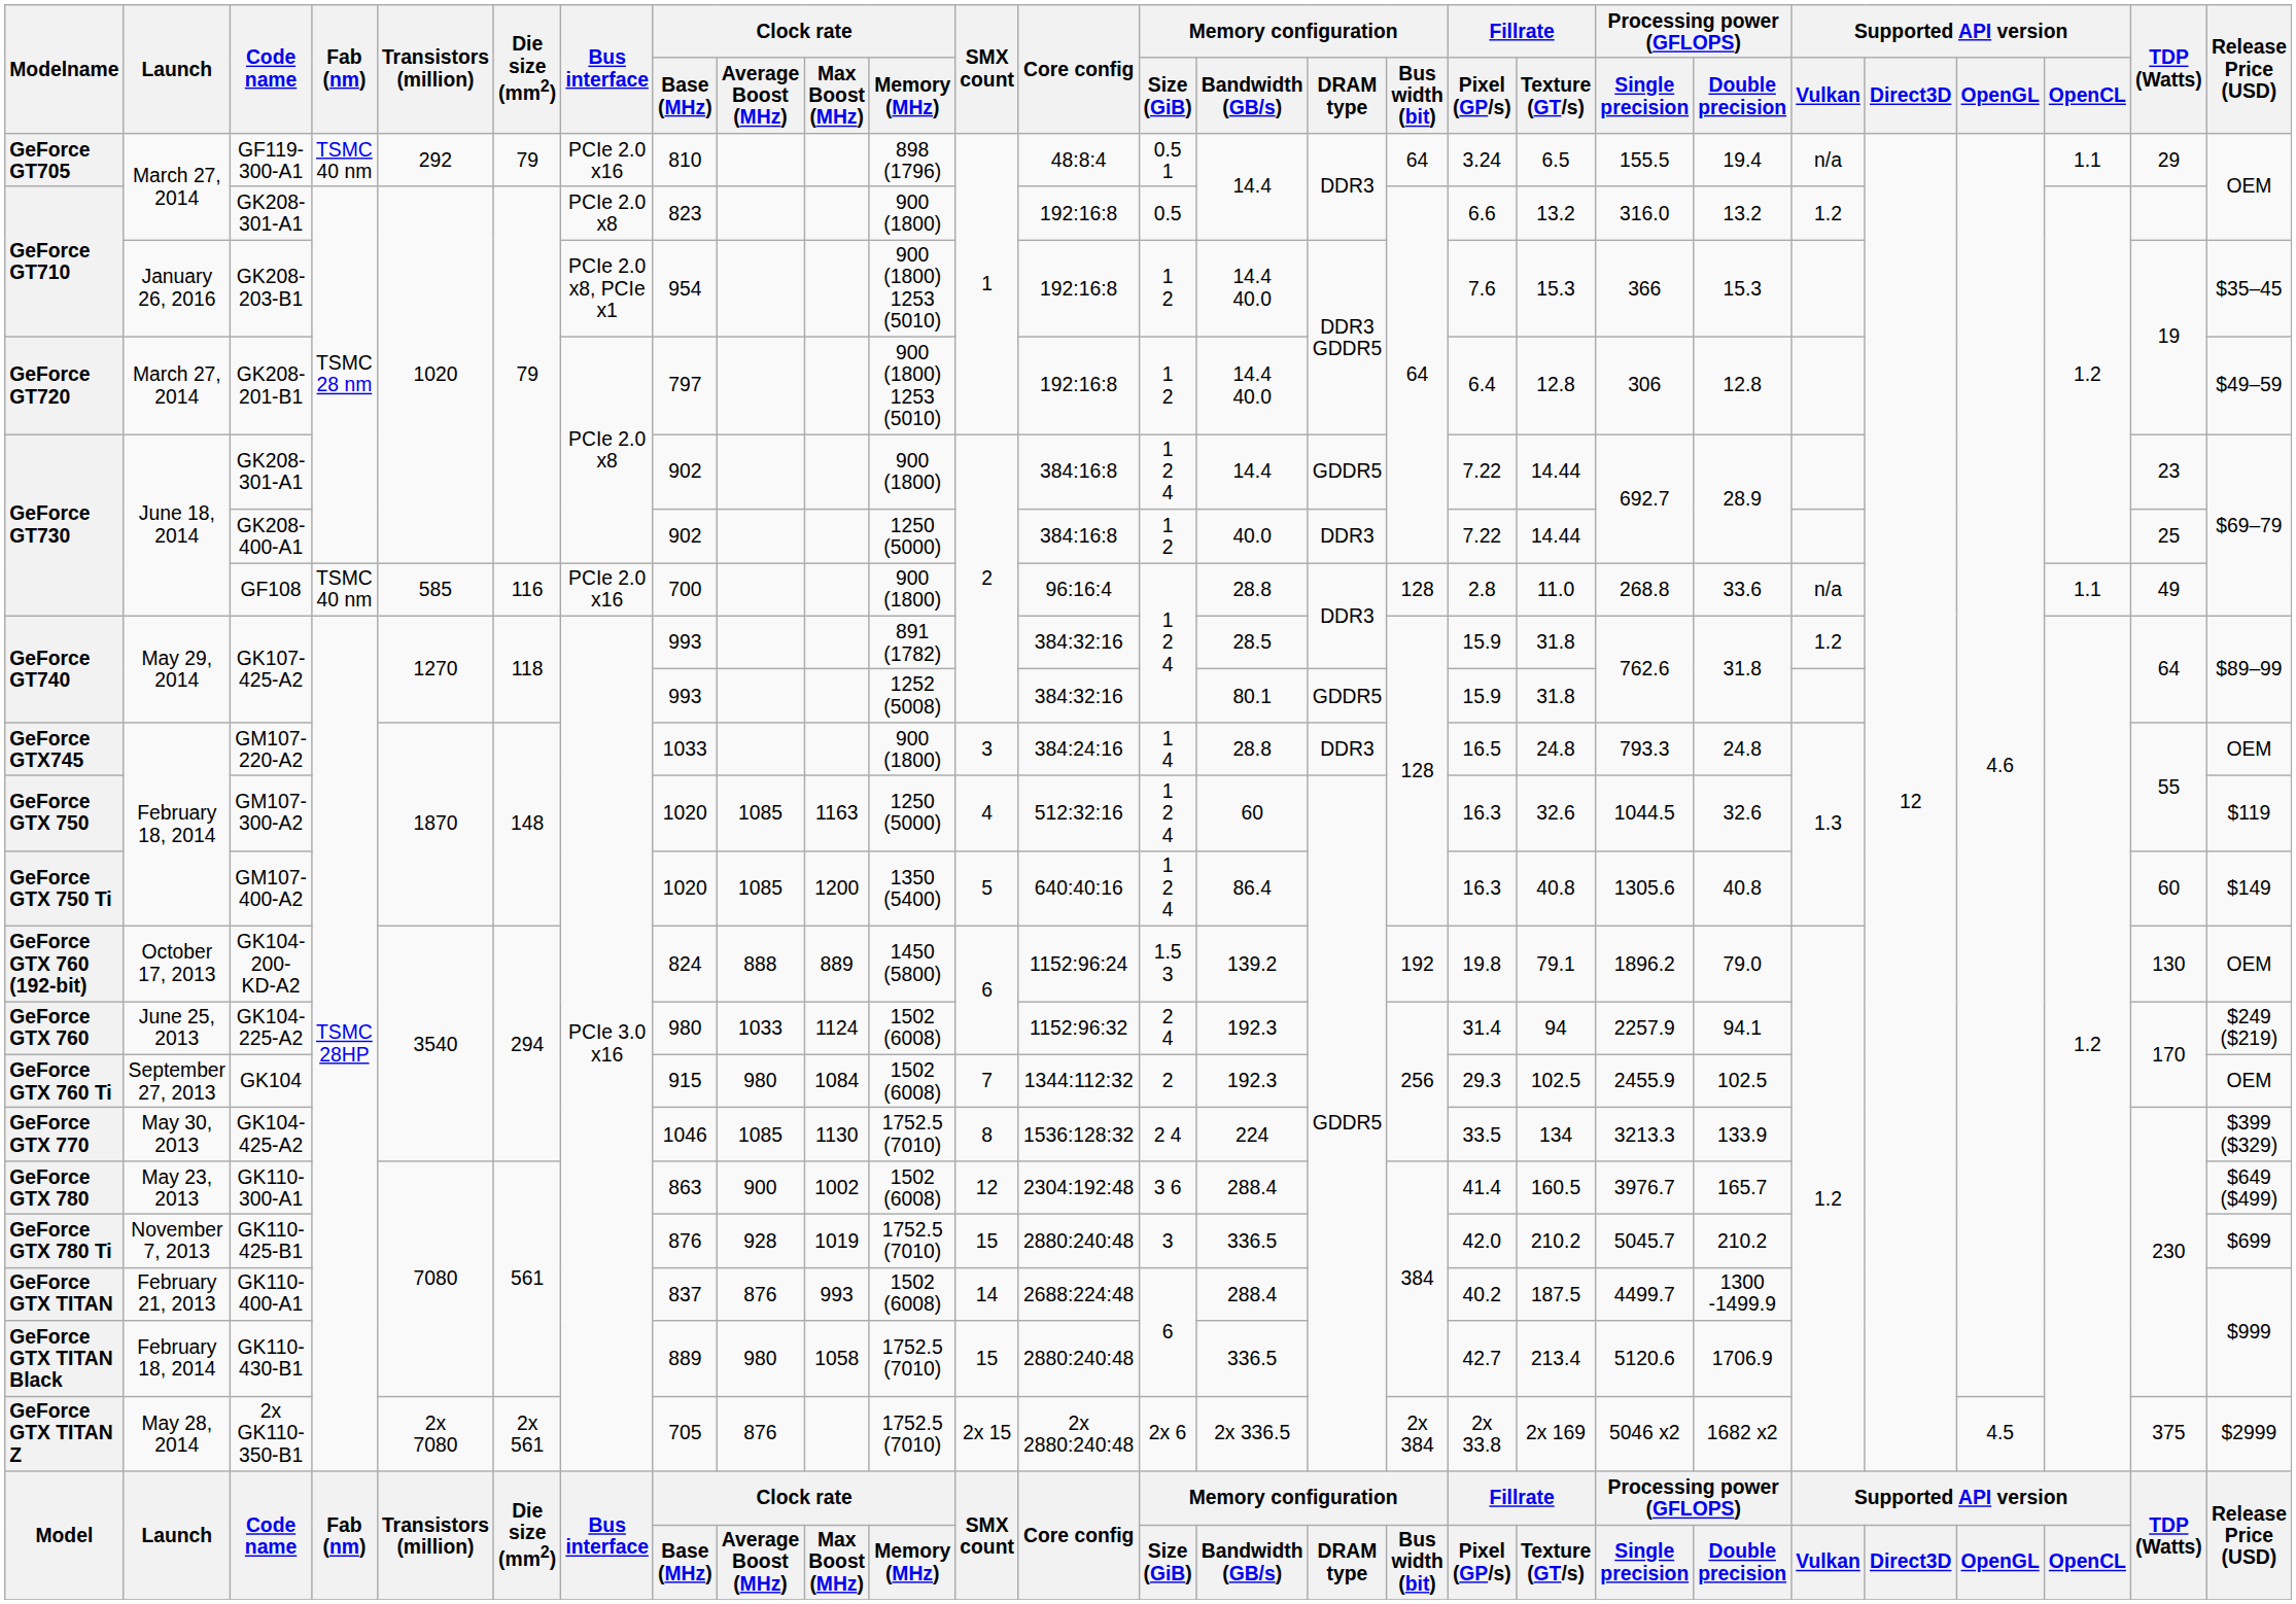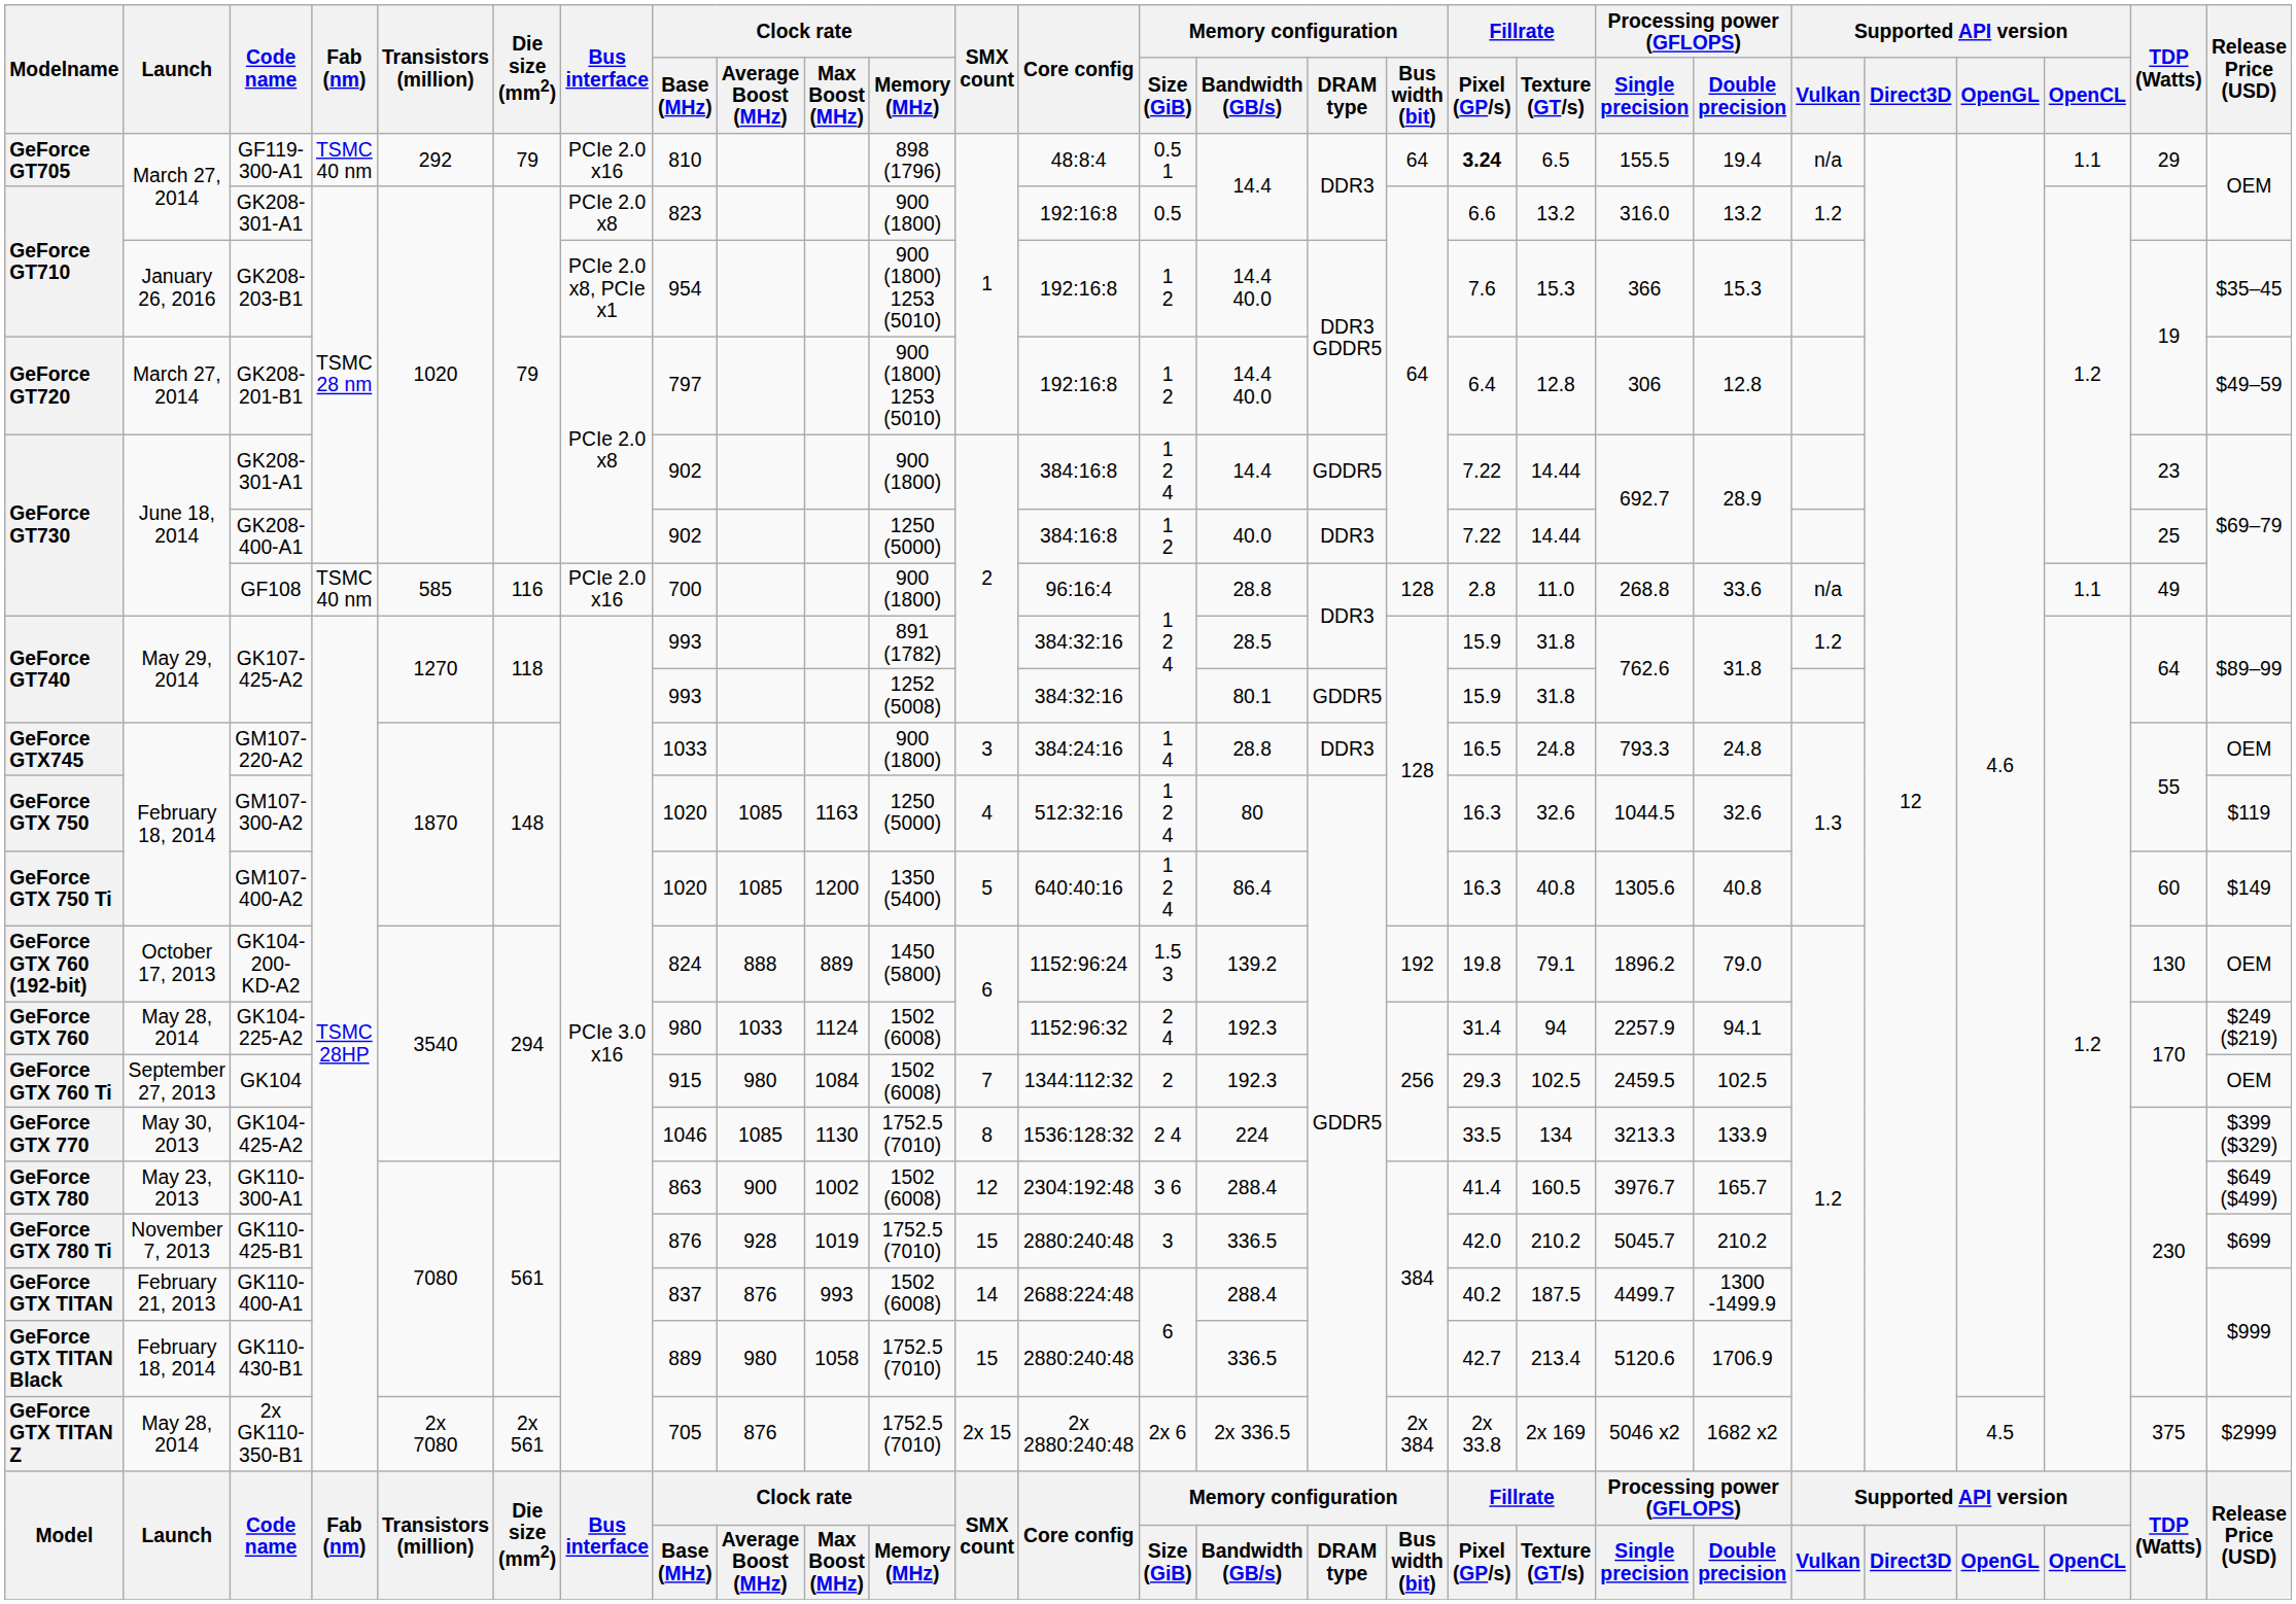GF119-300-A1 | Fillrate / Pixel (GP/s): normal -> bold
GM107-300-A2 | Memory configuration / Bandwidth (GB/s): 60 -> 80
GK104-225-A2 | Launch: June 25, 2013 -> May 28, 2014
GK104 | Processing power (GFLOPS) / Single precision: 2455.9 -> 2459.5
